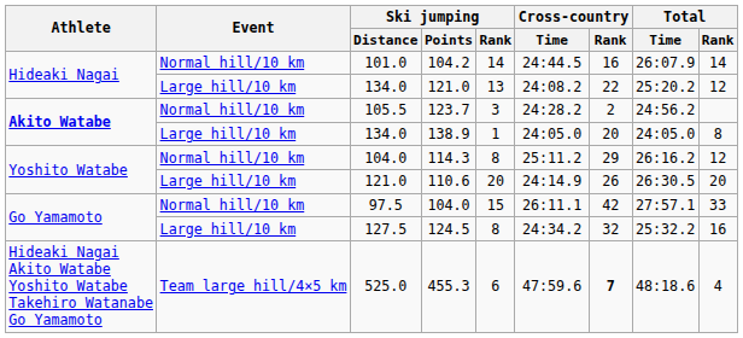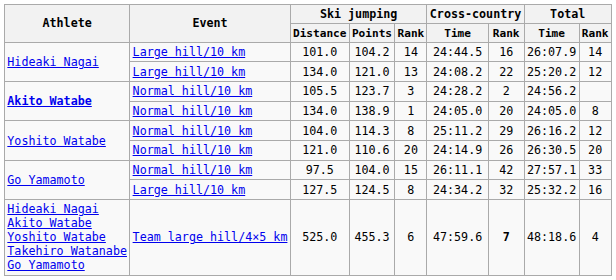104.2 | Event: Normal hill/10 km -> Large hill/10 km
138.9 | Event: Large hill/10 km -> Normal hill/10 km
110.6 | Event: Large hill/10 km -> Normal hill/10 km
